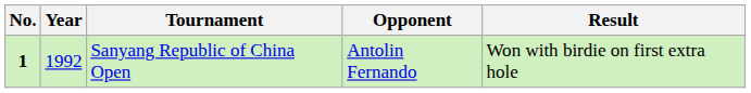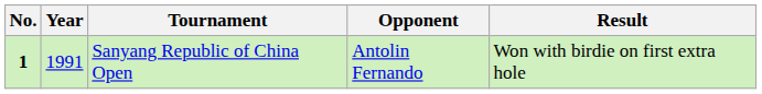Sanyang Republic of China Open | Year: 1992 -> 1991
